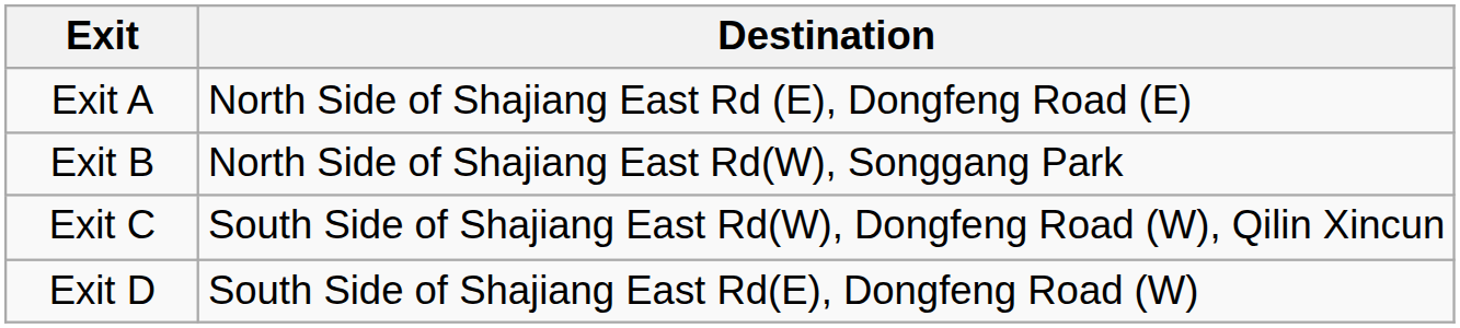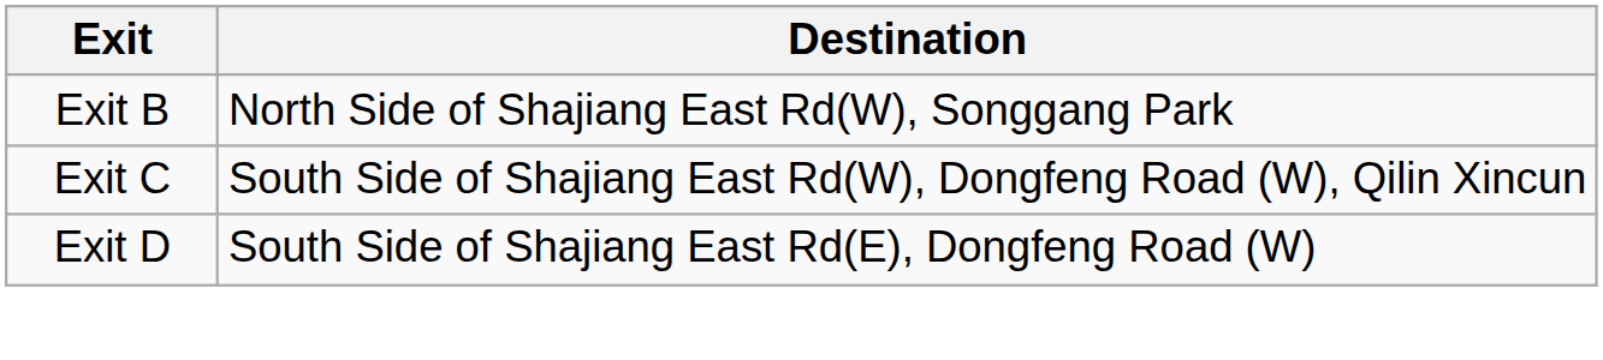- row: Exit A | North Side of Shajiang East Rd (E), Dongfeng Road (E)
